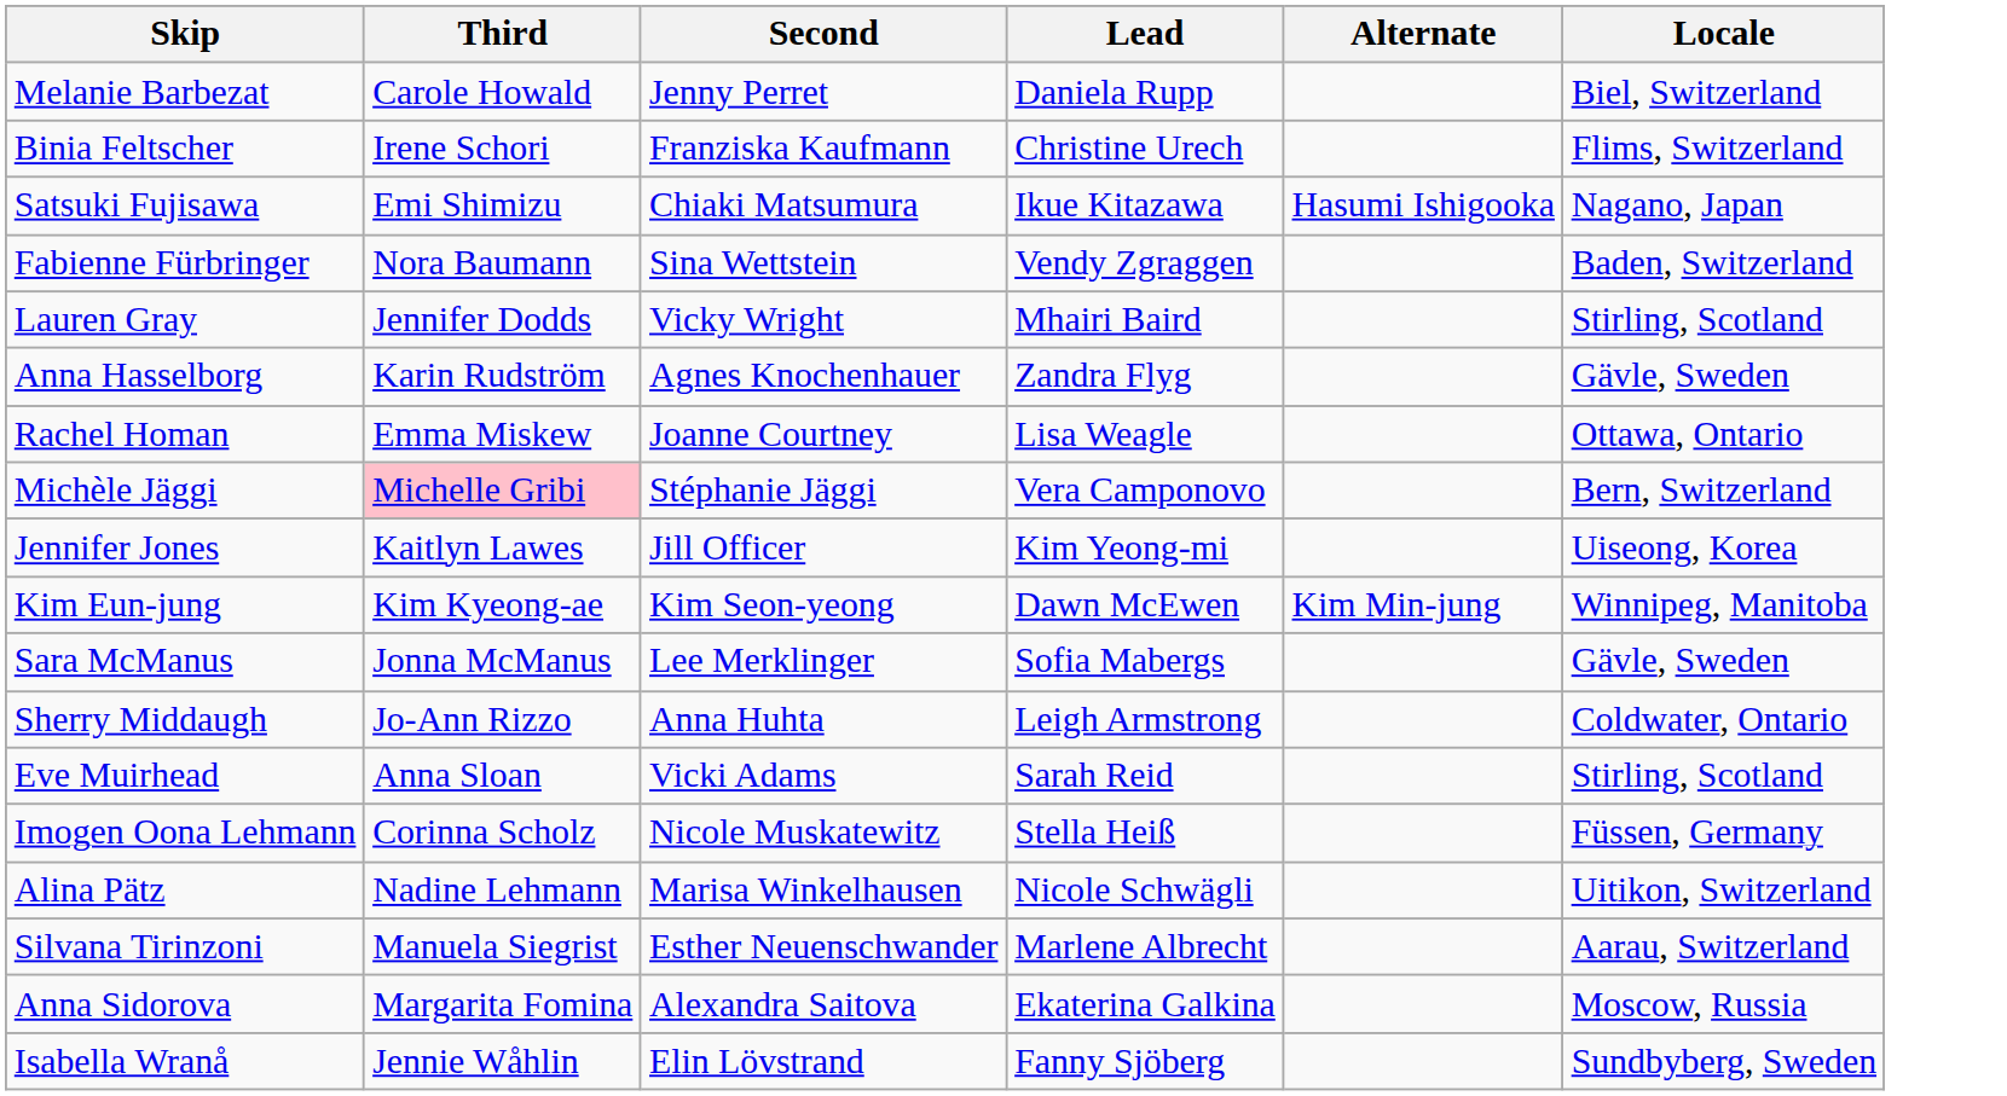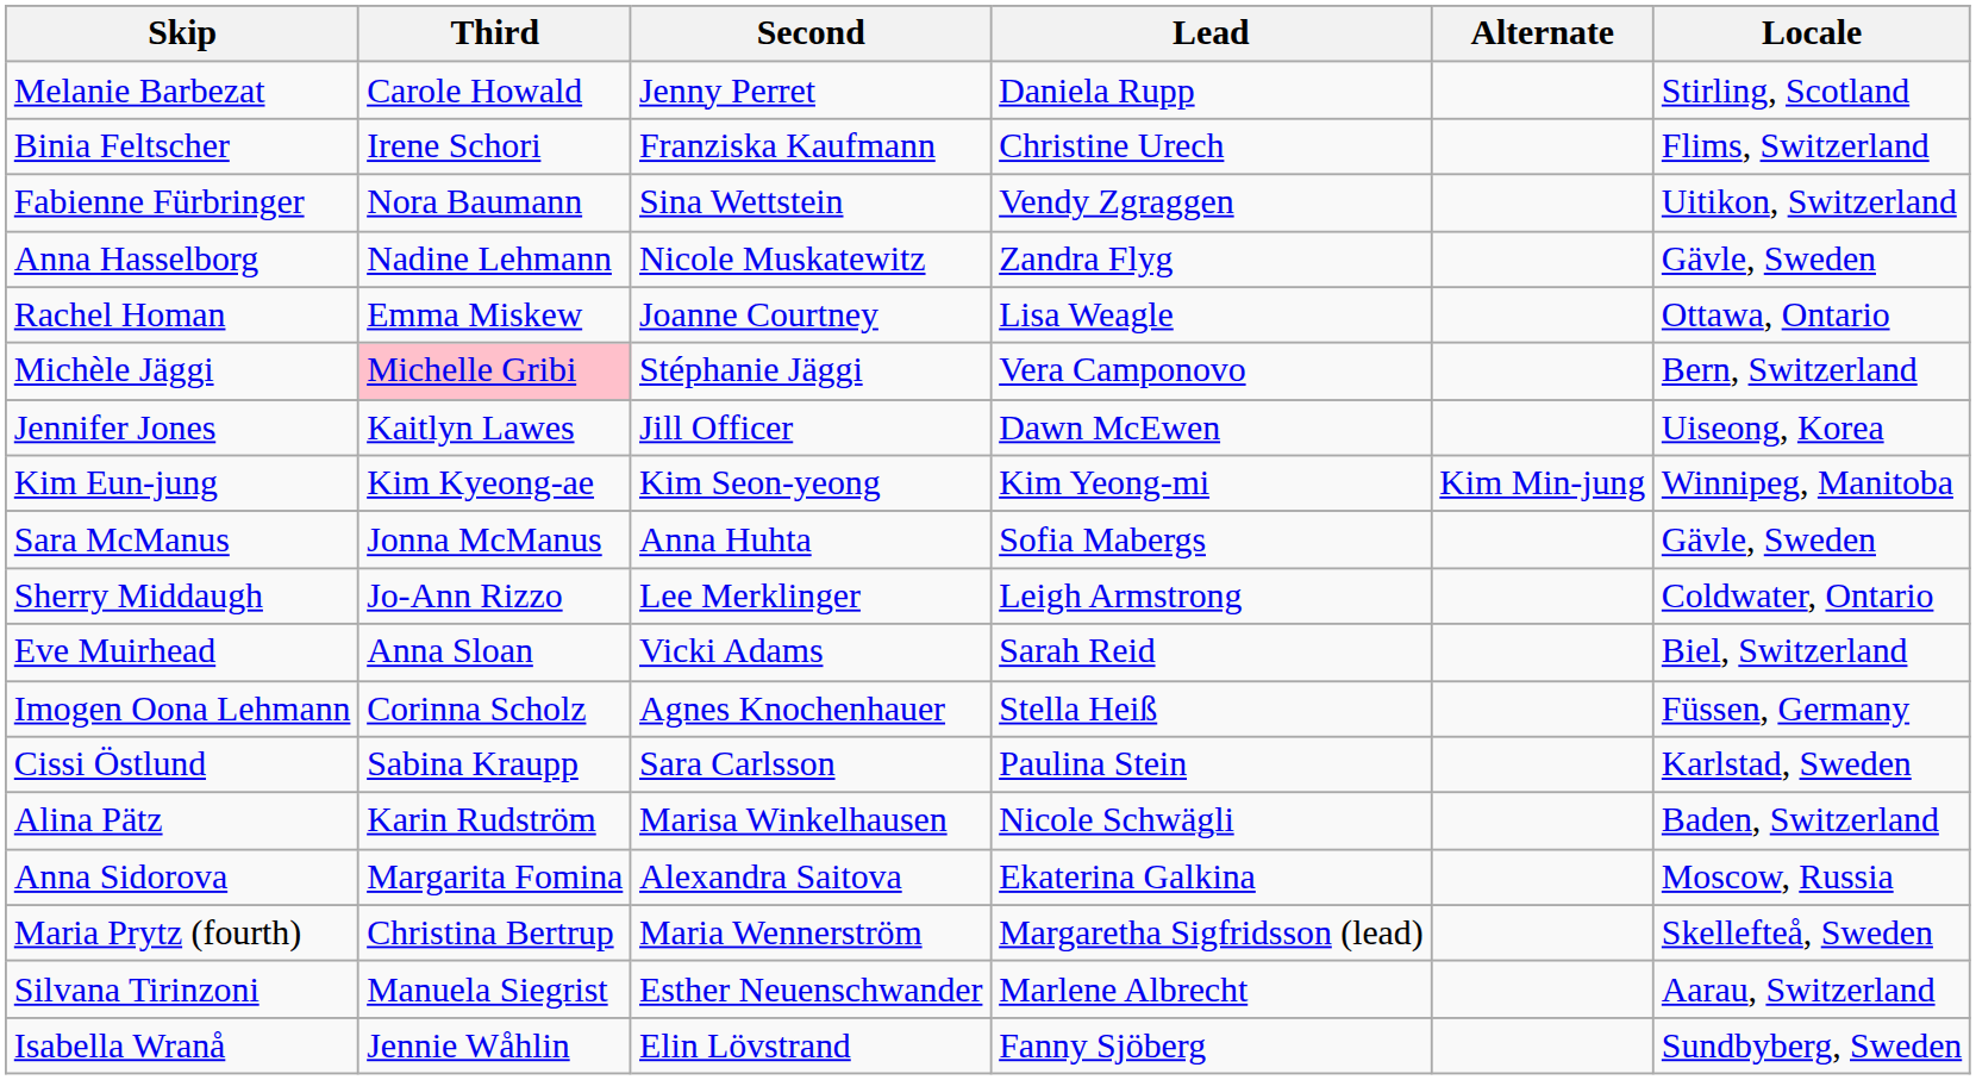Melanie Barbezat | Locale: Biel, Switzerland -> Stirling, Scotland
- row: Satsuki Fujisawa | Emi Shimizu | Chiaki Matsumura | Ikue Kitazawa | Hasumi Ishigooka | Nagano, Japan
Fabienne Fürbringer | Locale: Baden, Switzerland -> Uitikon, Switzerland
- row: Lauren Gray | Jennifer Dodds | Vicky Wright | Mhairi Baird | Stirling, Scotland
Anna Hasselborg | Third: Karin Rudström -> Nadine Lehmann
Anna Hasselborg | Second: Agnes Knochenhauer -> Nicole Muskatewitz
Jennifer Jones | Lead: Kim Yeong-mi -> Dawn McEwen
Kim Eun-jung | Lead: Dawn McEwen -> Kim Yeong-mi
Sara McManus | Second: Lee Merklinger -> Anna Huhta
Sherry Middaugh | Second: Anna Huhta -> Lee Merklinger
Eve Muirhead | Locale: Stirling, Scotland -> Biel, Switzerland
Imogen Oona Lehmann | Second: Nicole Muskatewitz -> Agnes Knochenhauer
+ row: Cissi Östlund | Sabina Kraupp | Sara Carlsson | Paulina Stein | Karlstad, Sweden
Alina Pätz | Third: Nadine Lehmann -> Karin Rudström
Alina Pätz | Locale: Uitikon, Switzerland -> Baden, Switzerland
rows swapped: Anna Sidorova <-> Silvana Tirinzoni
+ row: Maria Prytz (fourth) | Christina Bertrup | Maria Wennerström | Margaretha Sigfridsson (lead) | Skellefteå, Sweden
